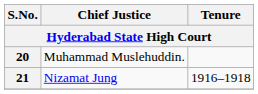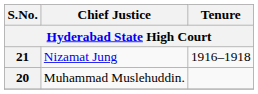rows swapped: 20 <-> 21
